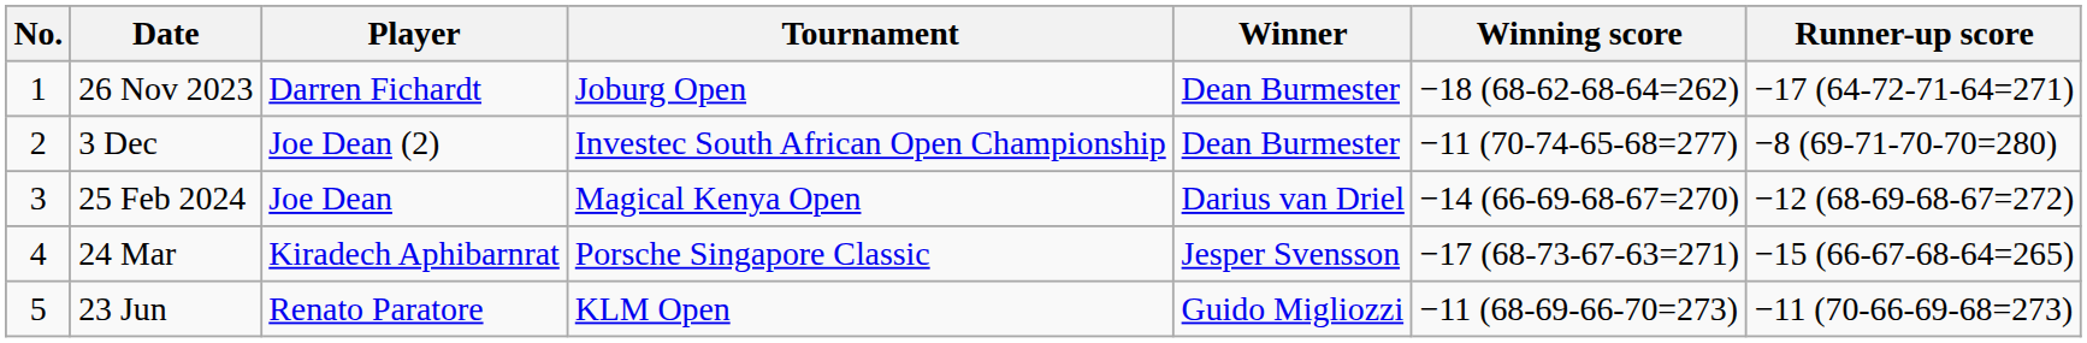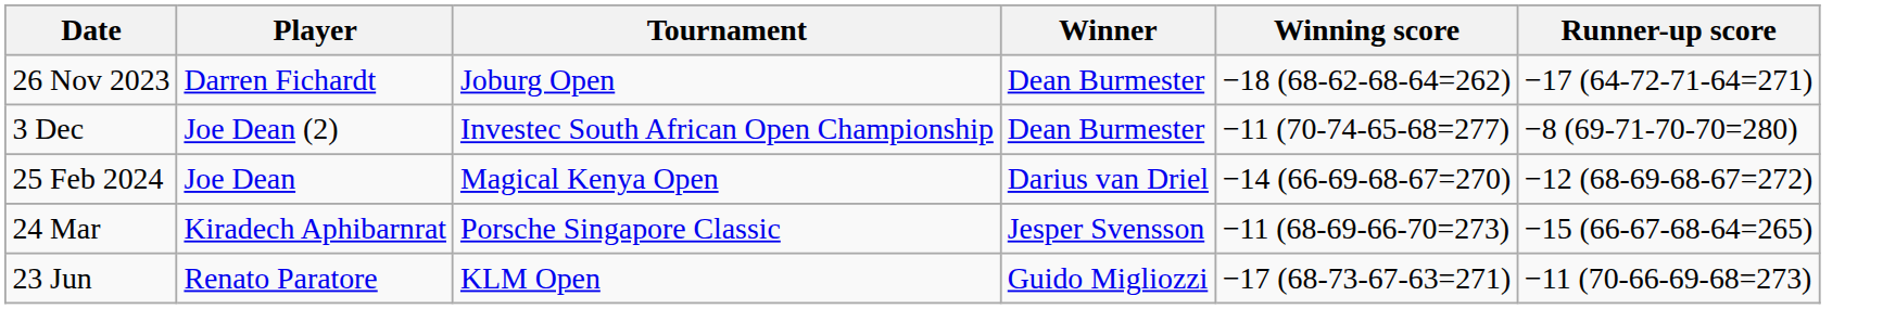- column: No. | 1 | 2 | 3 | 4 | 5
24 Mar | Winning score: −17 (68-73-67-63=271) -> −11 (68-69-66-70=273)
23 Jun | Winning score: −11 (68-69-66-70=273) -> −17 (68-73-67-63=271)
